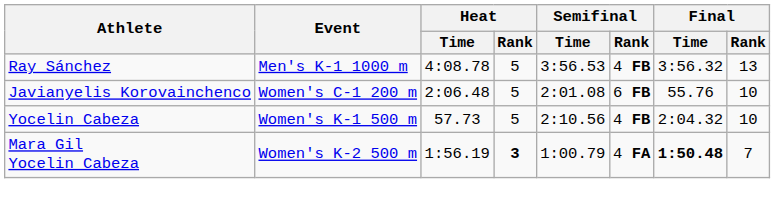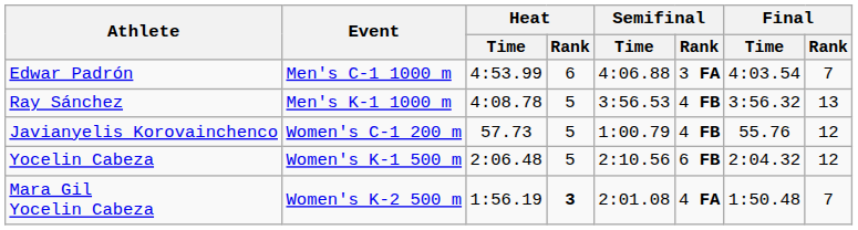+ row: Edwar Padrón | Men's C-1 1000 m | 4:53.99 | 6 | 4:06.88 | 3 FA | 4:03.54 | 7
Javianyelis Korovainchenco | Heat / Time: 2:06.48 -> 57.73
Javianyelis Korovainchenco | Semifinal / Time: 2:01.08 -> 1:00.79
Javianyelis Korovainchenco | Semifinal / Rank: 6 FB -> 4 FB
Javianyelis Korovainchenco | Final / Rank: 10 -> 12
Yocelin Cabeza | Heat / Time: 57.73 -> 2:06.48
Yocelin Cabeza | Semifinal / Rank: 4 FB -> 6 FB
Yocelin Cabeza | Final / Rank: 10 -> 12
Mara Gil Yocelin Cabeza | Semifinal / Time: 1:00.79 -> 2:01.08
Mara Gil Yocelin Cabeza | Final / Time: bold -> normal
